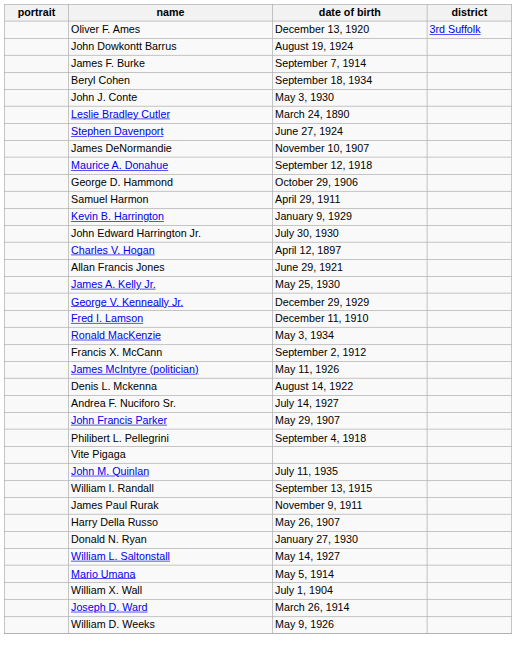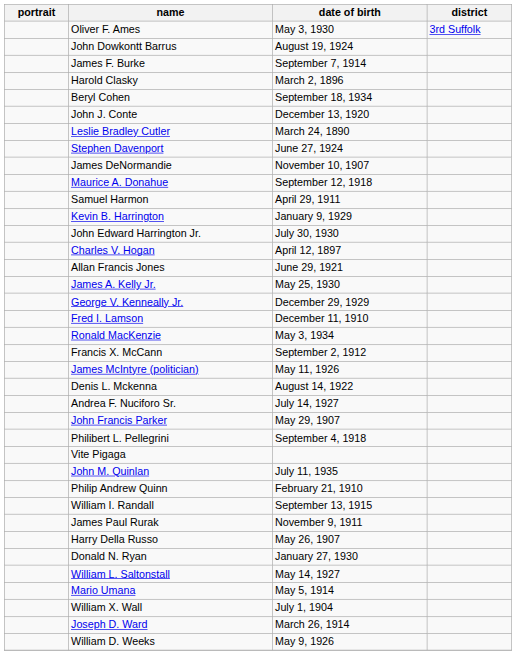Oliver F. Ames | date of birth: December 13, 1920 -> May 3, 1930
+ row: Harold Clasky | March 2, 1896
John J. Conte | date of birth: May 3, 1930 -> December 13, 1920
- row: George D. Hammond | October 29, 1906
+ row: Philip Andrew Quinn | February 21, 1910
